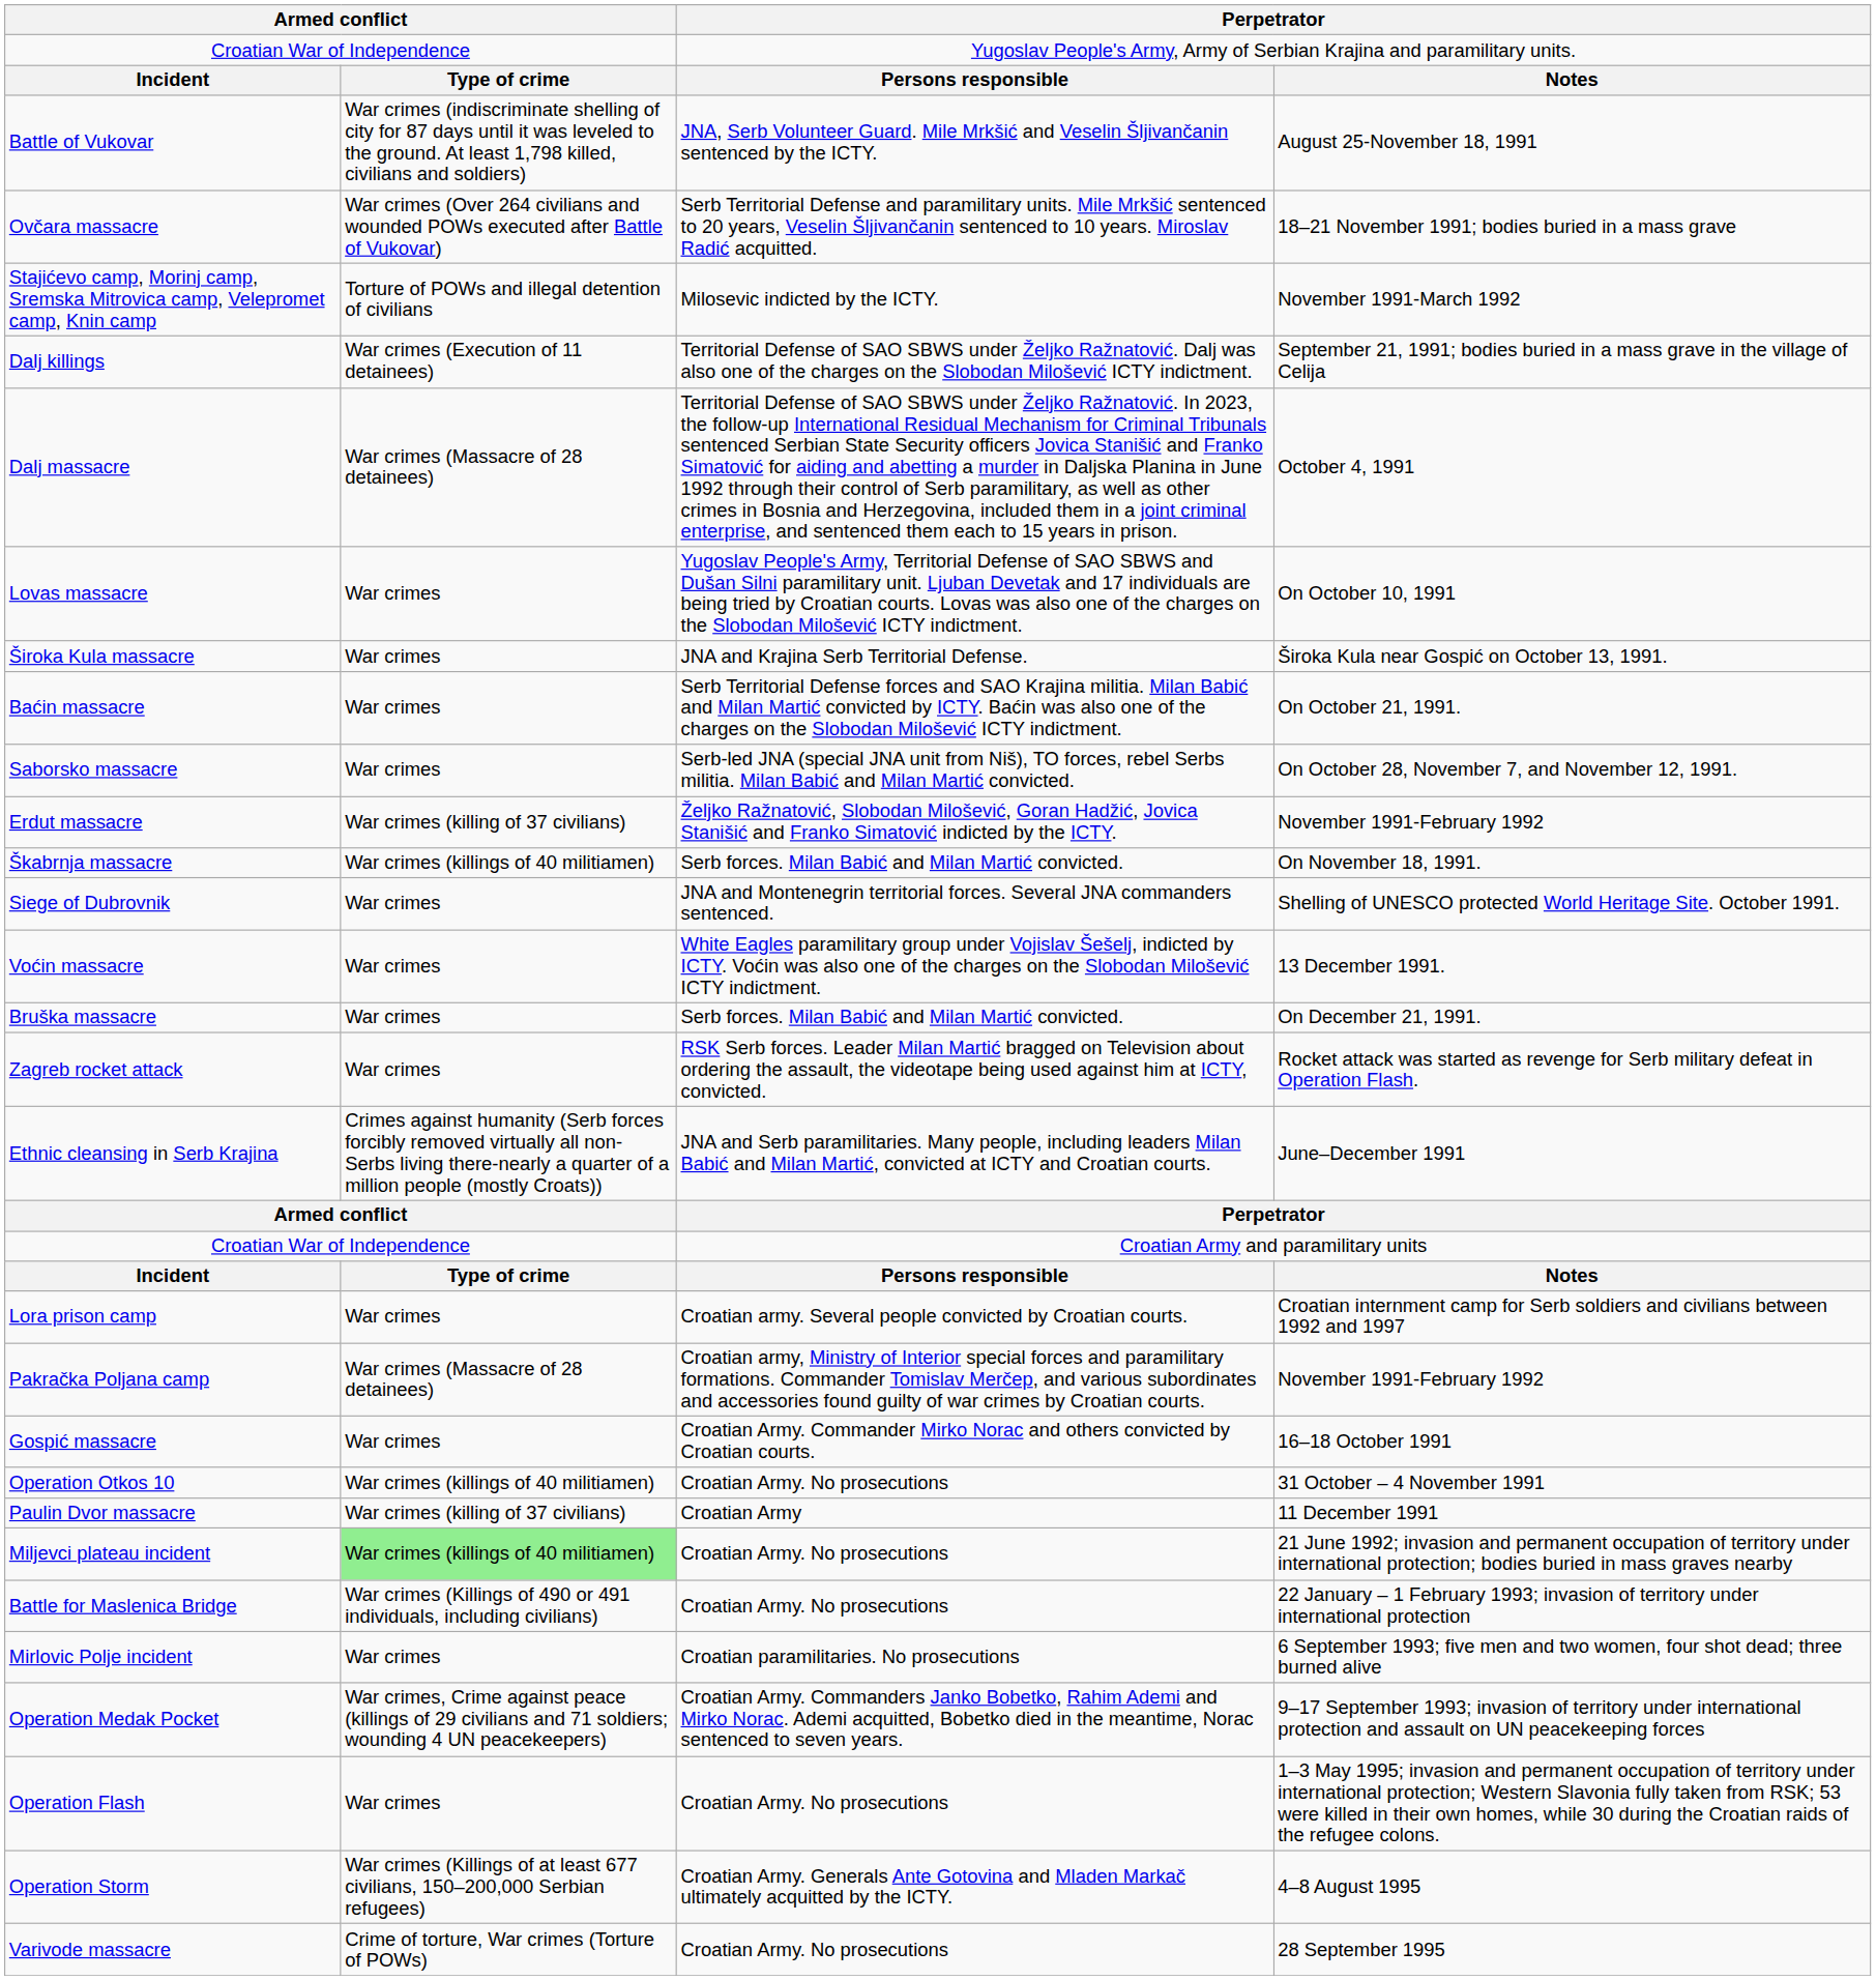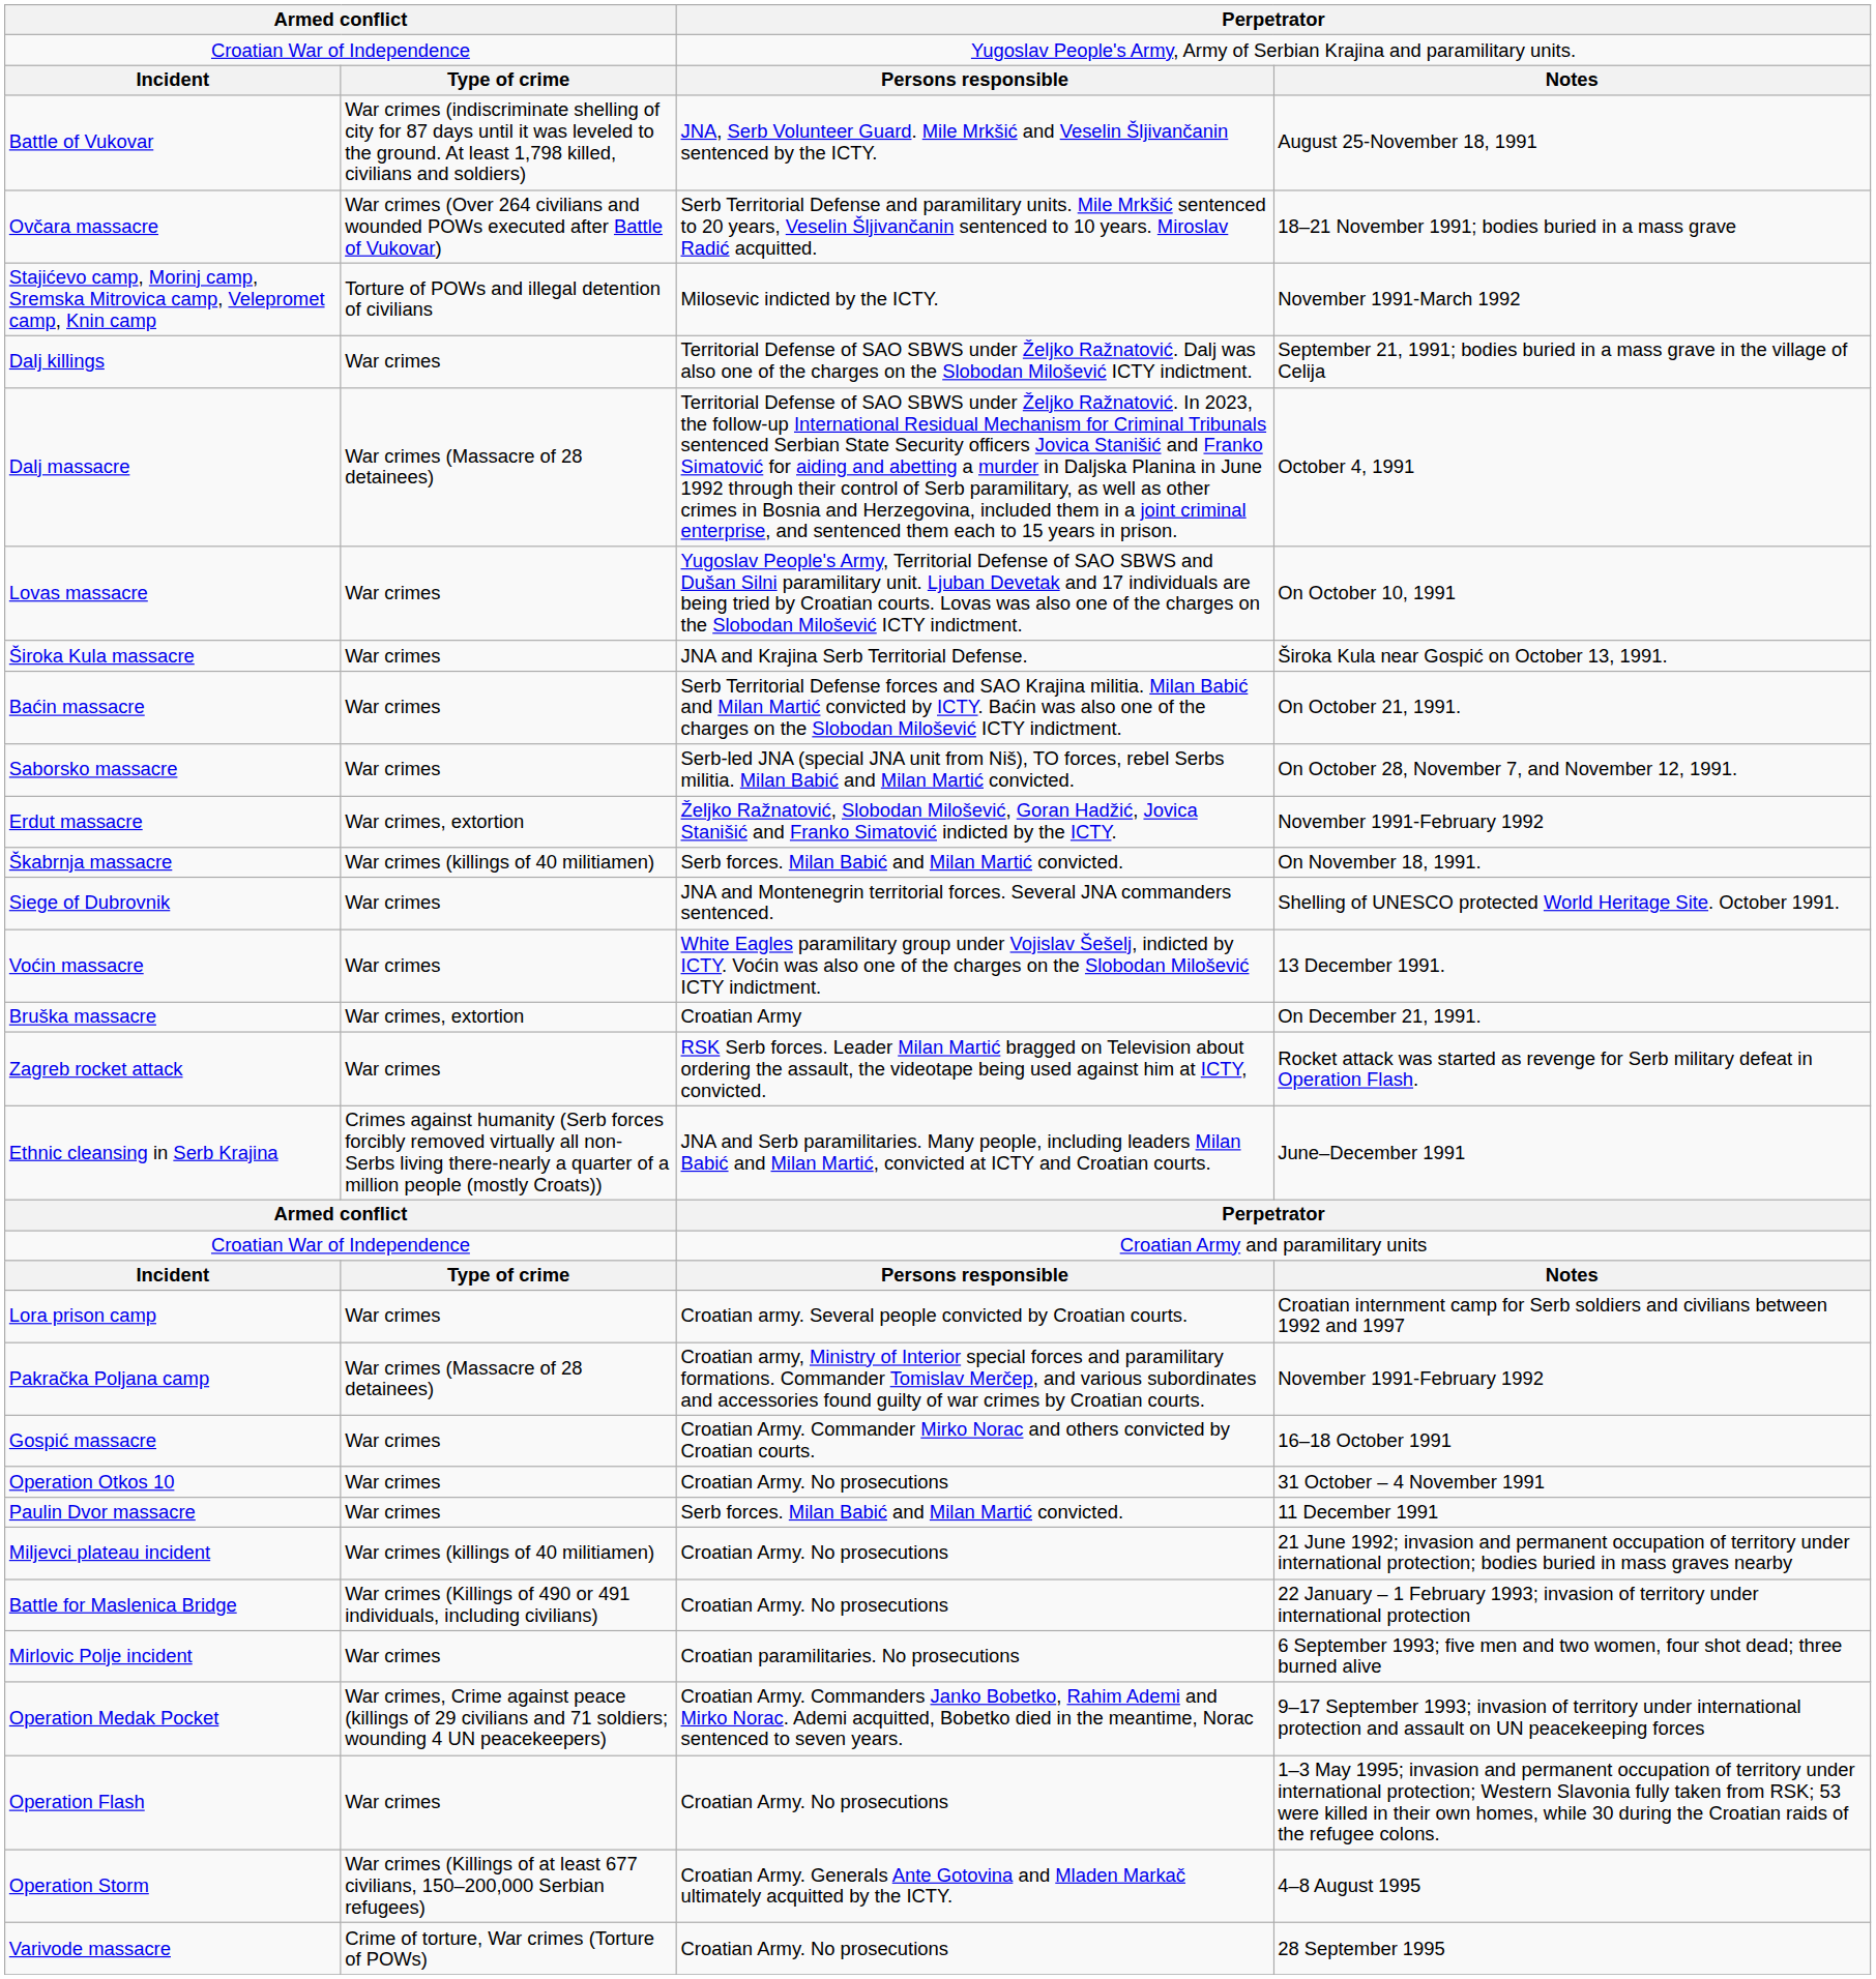Dalj killings | column 2: War crimes (Execution of 11 detainees) -> War crimes
Erdut massacre | column 2: War crimes (killing of 37 civilians) -> War crimes, extortion
Bruška massacre | column 2: War crimes -> War crimes, extortion
Bruška massacre | column 3: Serb forces. Milan Babić and Milan Martić convicted. -> Croatian Army
Operation Otkos 10 | column 2: War crimes (killings of 40 militiamen) -> War crimes
Paulin Dvor massacre | column 2: War crimes (killing of 37 civilians) -> War crimes
Paulin Dvor massacre | column 3: Croatian Army -> Serb forces. Milan Babić and Milan Martić convicted.
Miljevci plateau incident | column 2: lightgreen background -> no background
